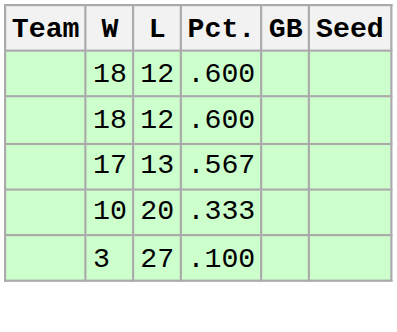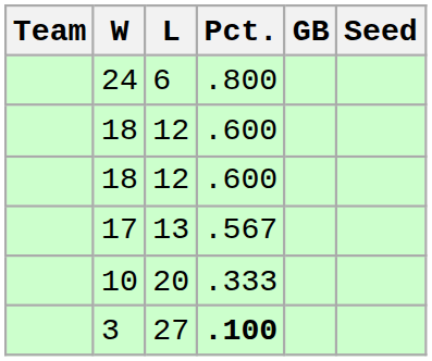+ row: 24 | 6 | .800
3 | Pct.: normal -> bold
